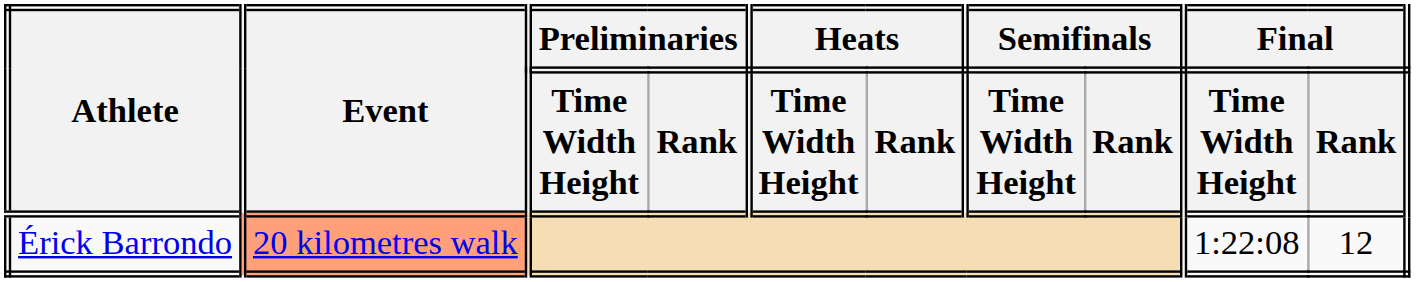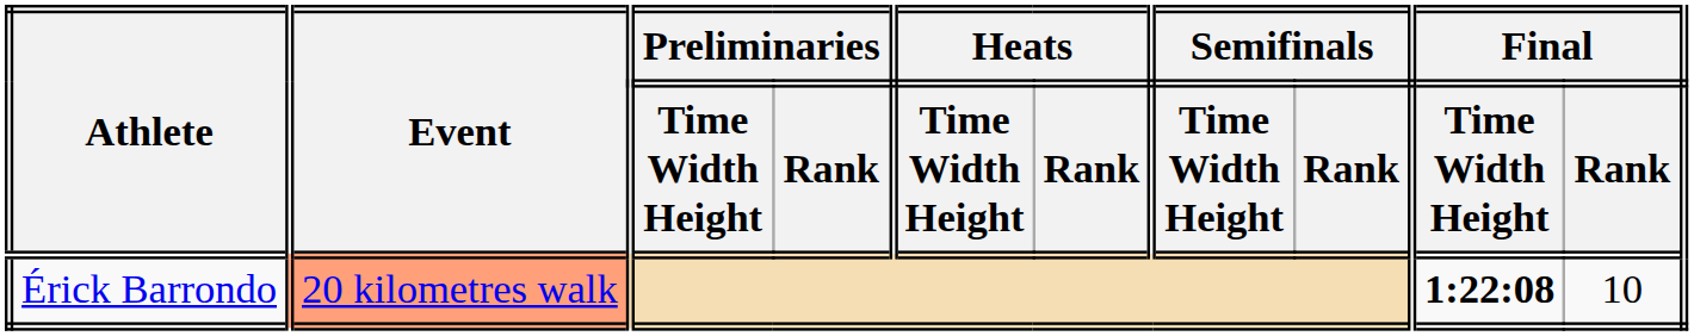Érick Barrondo | Final / Time Width Height: normal -> bold
Érick Barrondo | Final / Rank: 12 -> 10
